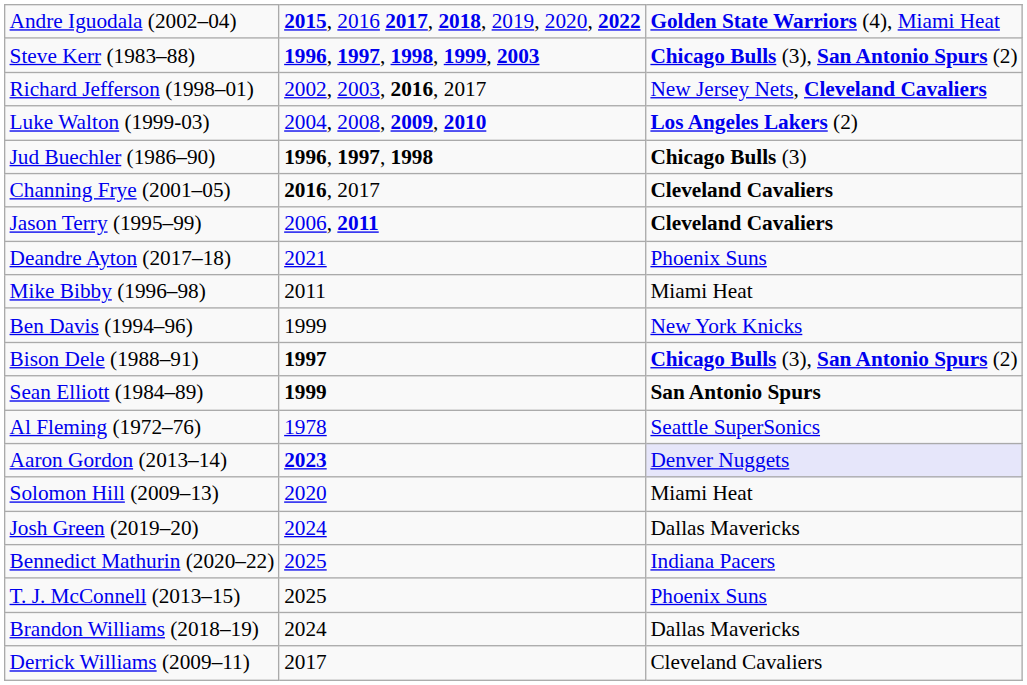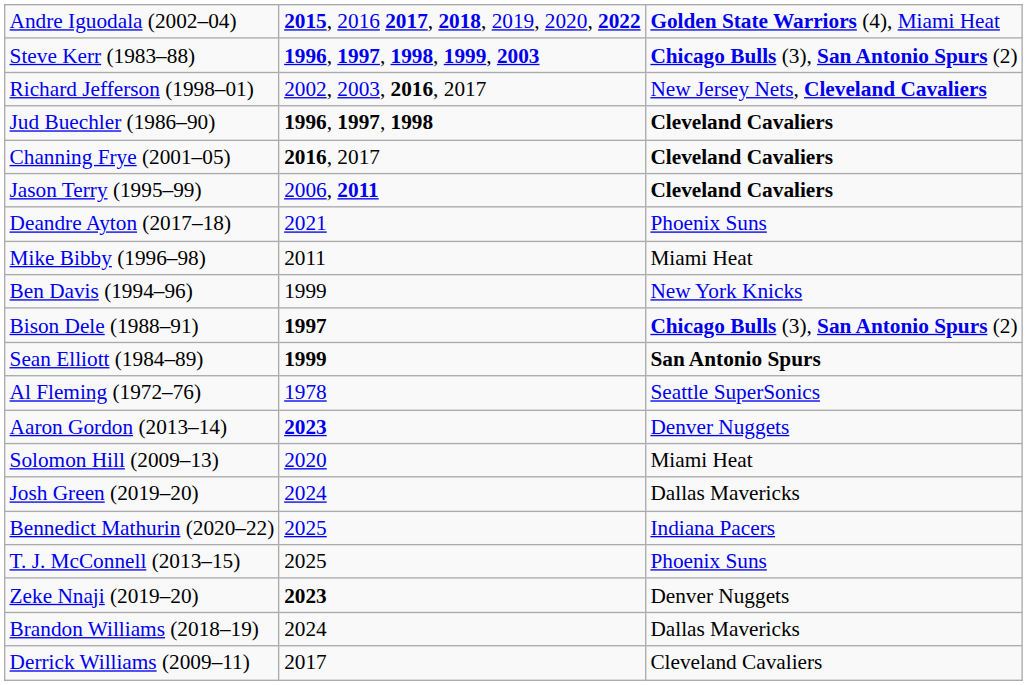- row: Luke Walton (1999-03) | 2004, 2008, 2009, 2010 | Los Angeles Lakers (2)
Jud Buechler (1986–90) | column 3: Chicago Bulls (3) -> Cleveland Cavaliers
Aaron Gordon (2013–14) | column 3: lavender background -> no background
+ row: Zeke Nnaji (2019–20) | 2023 | Denver Nuggets
